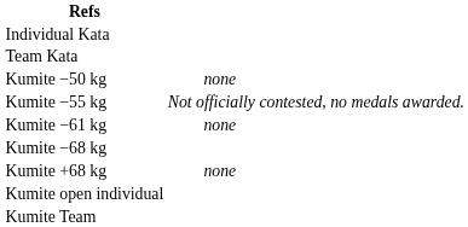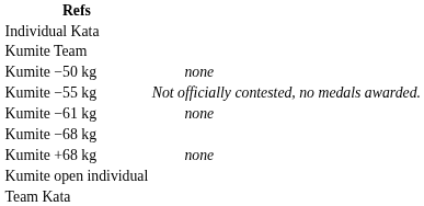rows swapped: Team Kata <-> Kumite Team
